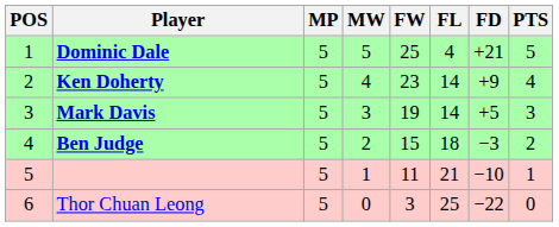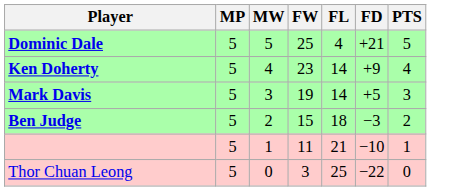- column: POS | 1 | 2 | 3 | 4 | 5 | 6
